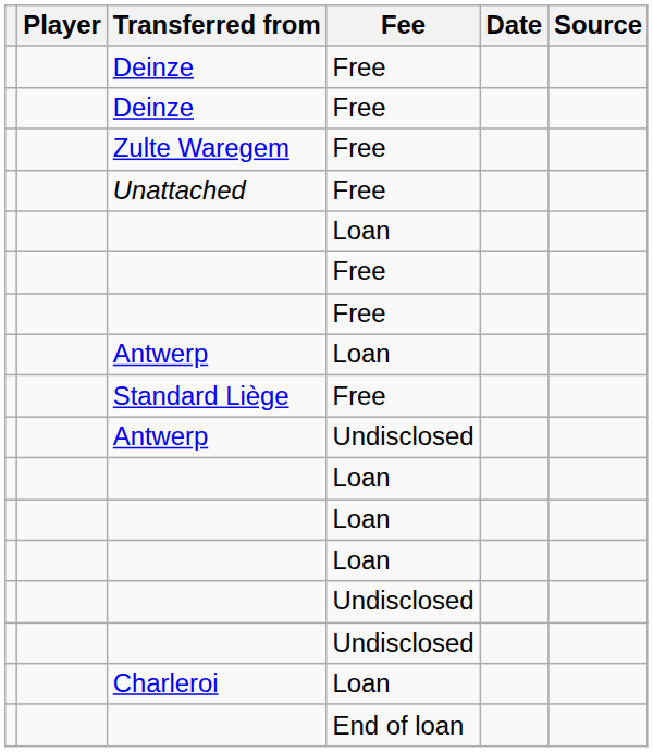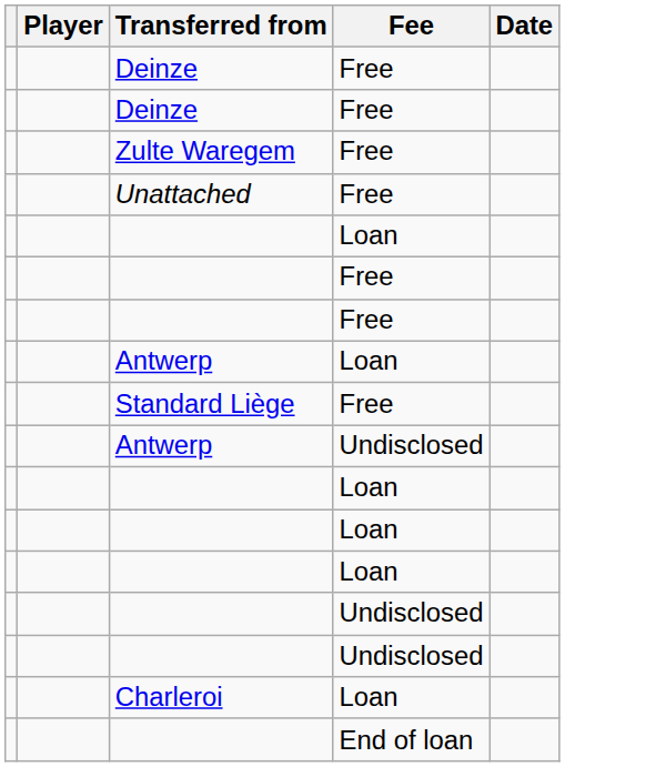- column: Source
